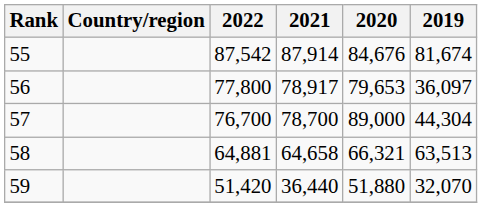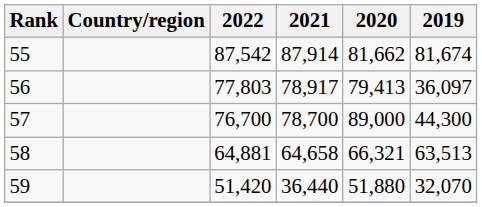55 | 2020: 84,676 -> 81,662
56 | 2022: 77,800 -> 77,803
56 | 2020: 79,653 -> 79,413
57 | 2019: 44,304 -> 44,300
